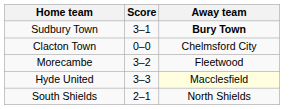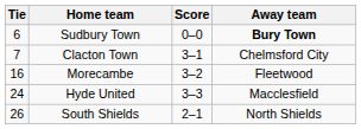+ column: Tie | 6 | 7 | 16 | 24 | 26
Sudbury Town | Score: 3–1 -> 0–0
Clacton Town | Score: 0–0 -> 3–1
Hyde United | Away team: lightyellow background -> no background
